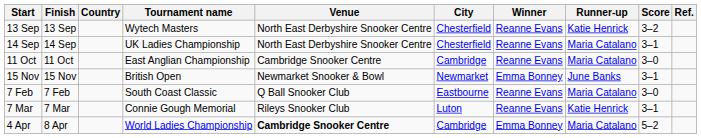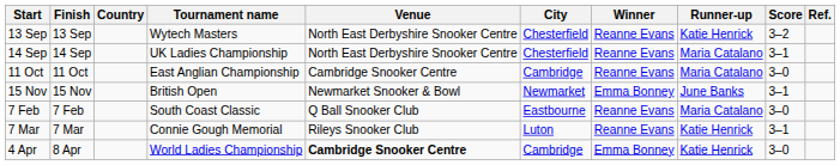4 Apr | Runner-up: Maria Catalano -> Katie Henrick
4 Apr | Score: 5–2 -> 3–0
